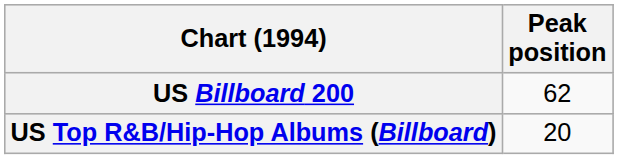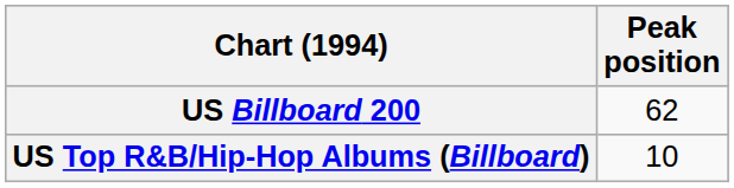US Top R&B/Hip-Hop Albums (Billboard) | Peak position: 20 -> 10
